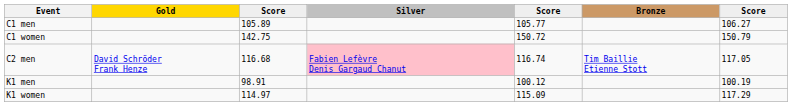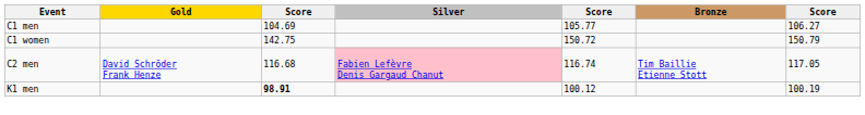C1 men | column 3: 105.89 -> 104.69
K1 men | column 3: normal -> bold
- row: K1 women | 114.97 | 115.09 | 117.29
